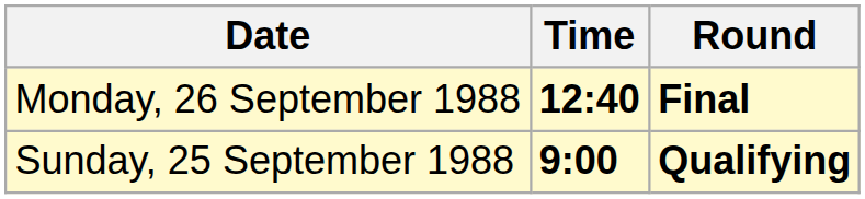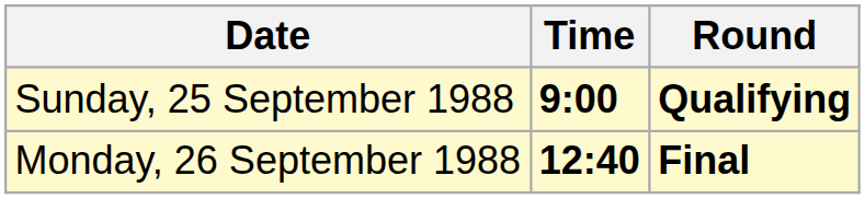rows swapped: Sunday, 25 September 1988 <-> Monday, 26 September 1988
